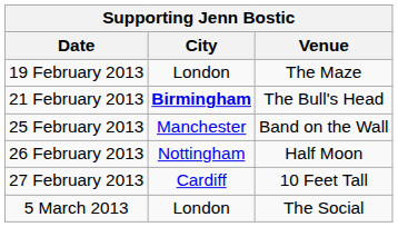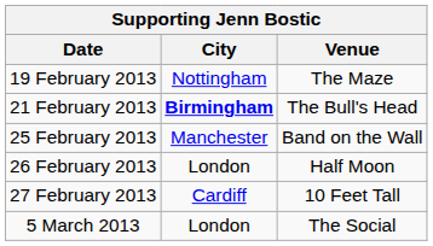19 February 2013 | City: London -> Nottingham
26 February 2013 | City: Nottingham -> London
